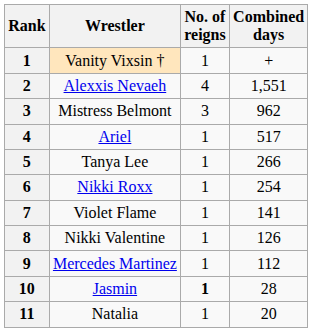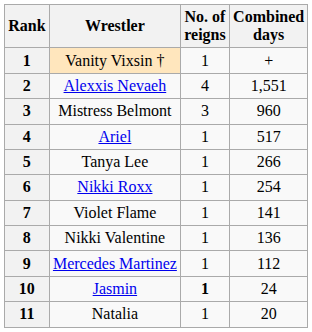Mistress Belmont | Combined days: 962 -> 960
Nikki Valentine | Combined days: 126 -> 136
Jasmin | Combined days: 28 -> 24
